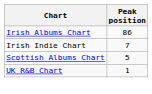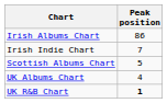+ row: UK Albums Chart | 4
UK R&B Chart | Peak position: normal -> bold
